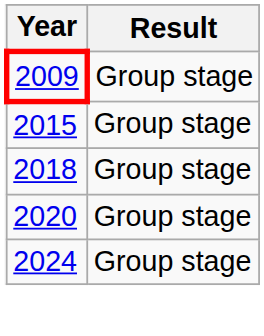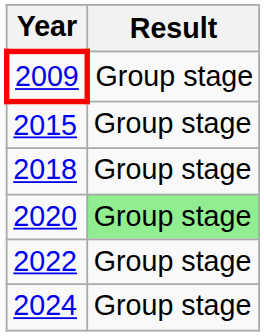2020 | Result: no background -> lightgreen background
+ row: 2022 | Group stage
